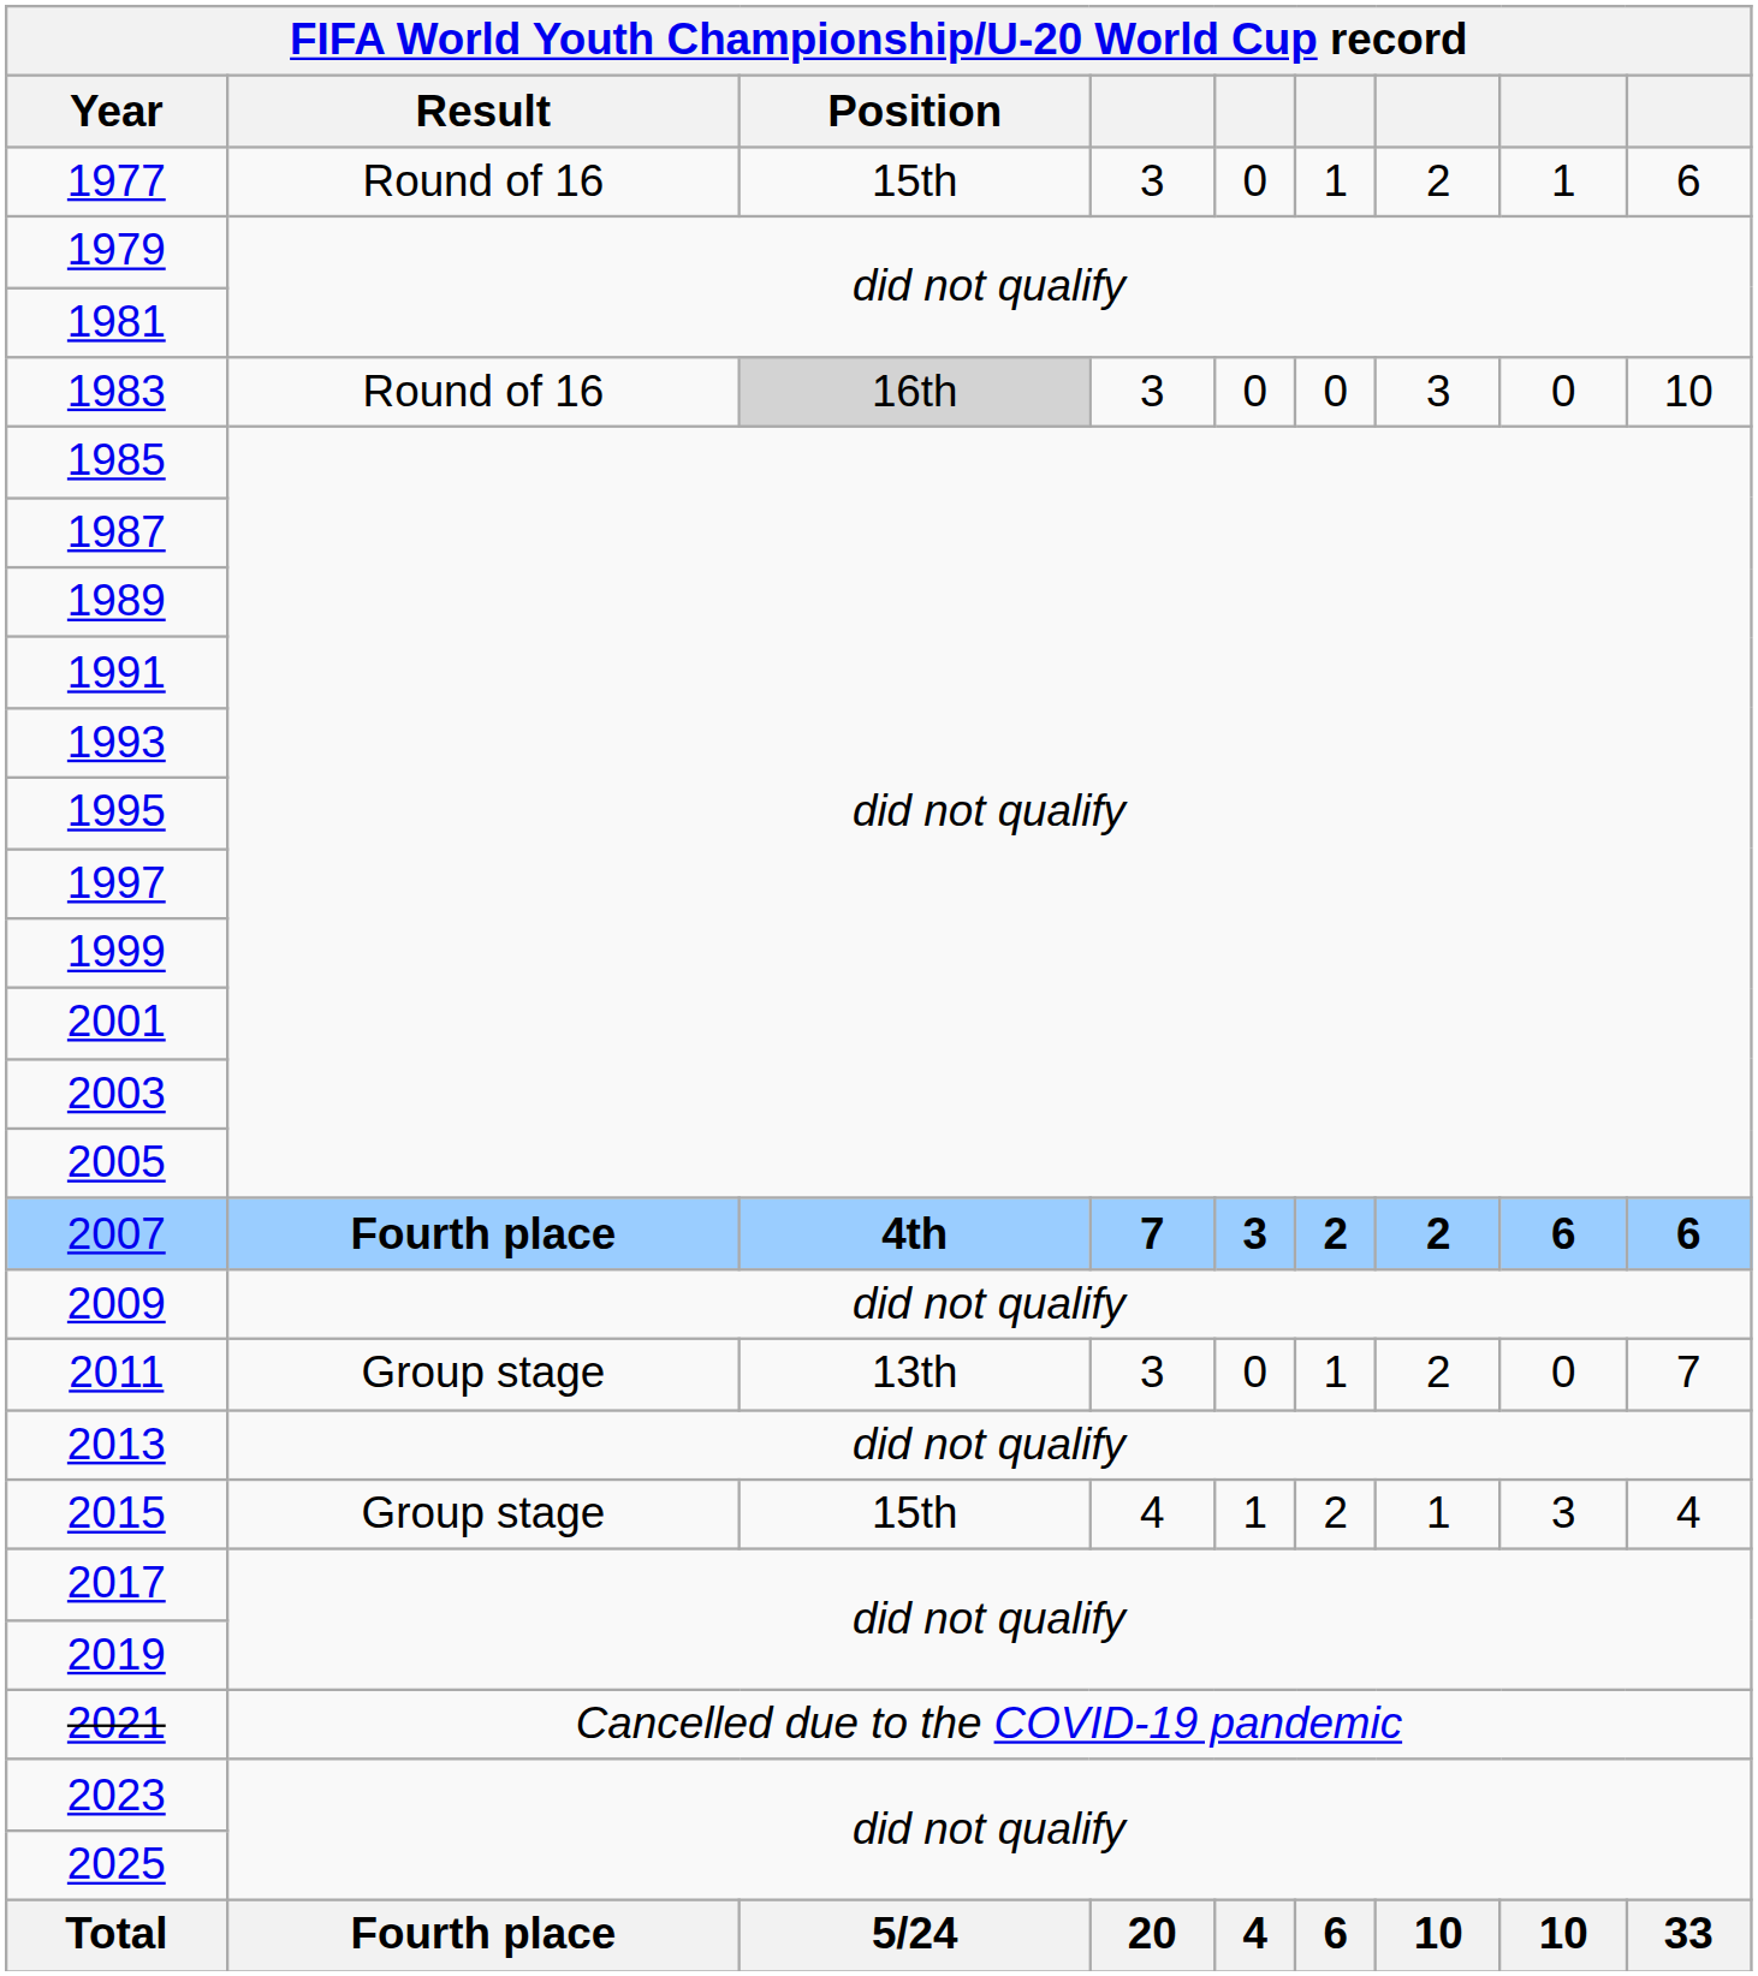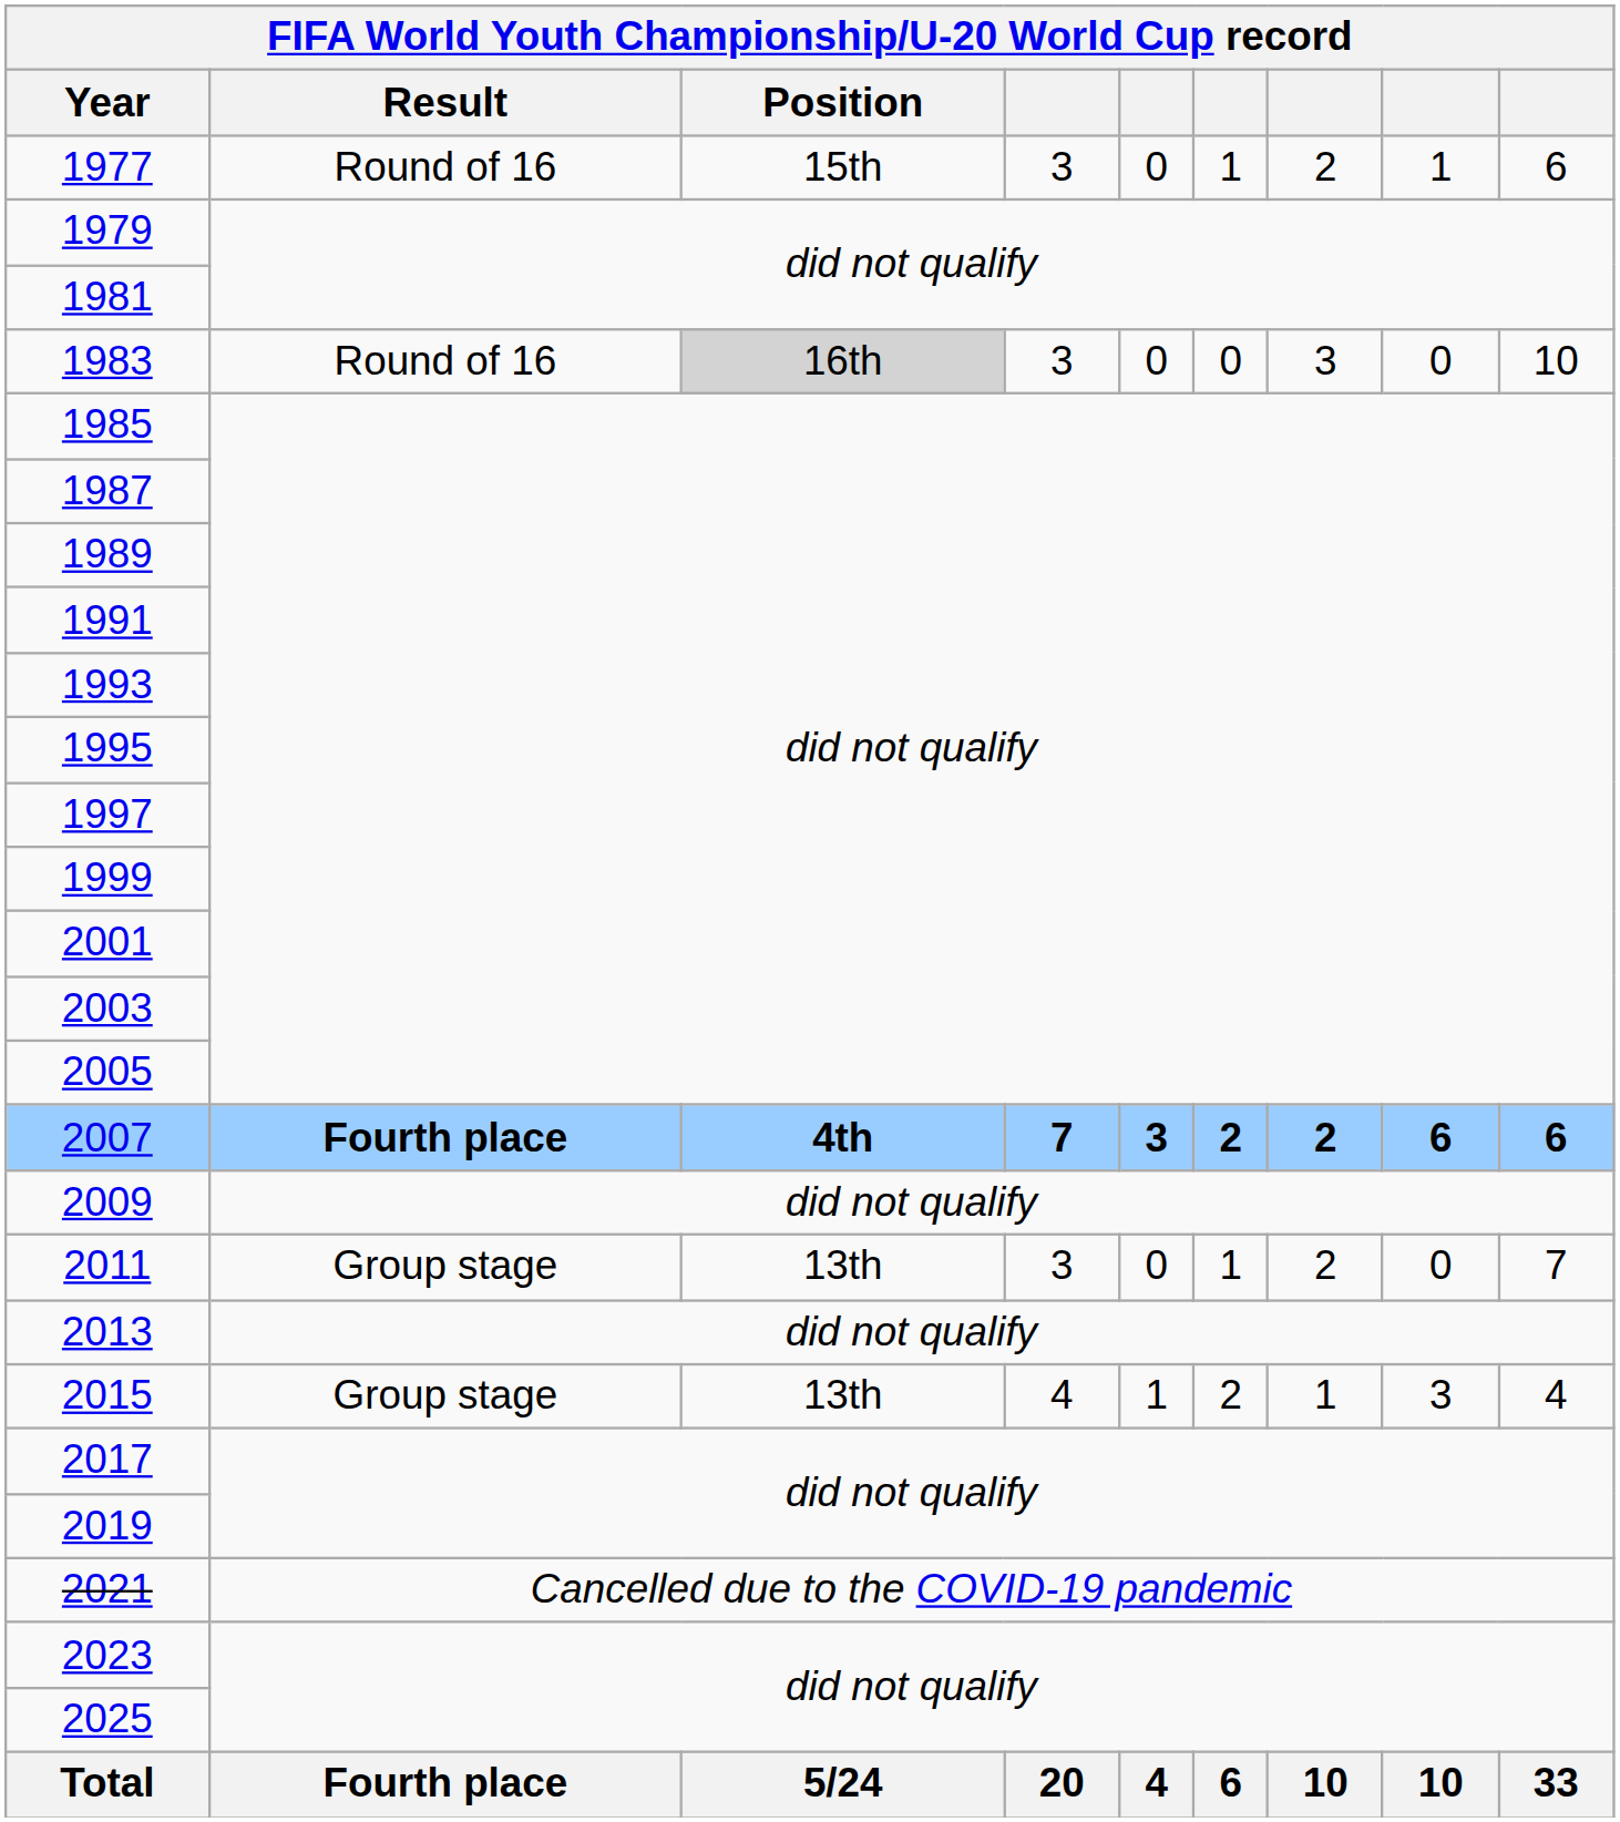2015 | Position: 15th -> 13th
